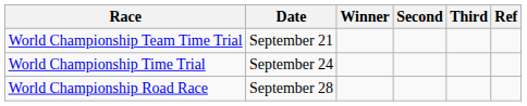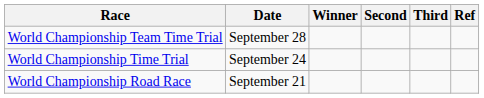World Championship Team Time Trial | Date: September 21 -> September 28
World Championship Road Race | Date: September 28 -> September 21
